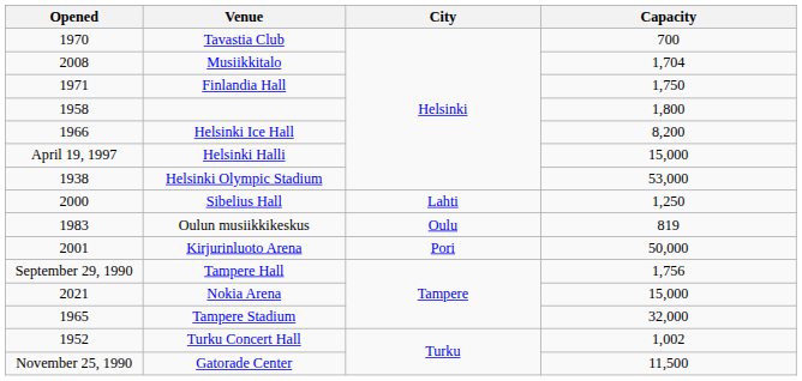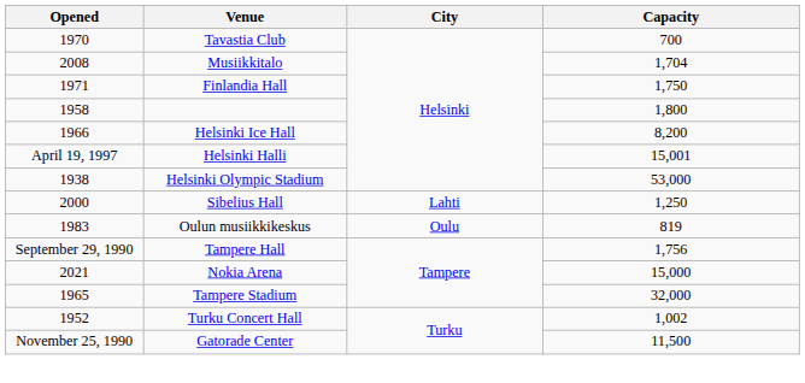Helsinki Halli | Capacity: 15,000 -> 15,001
- row: 2001 | Kirjurinluoto Arena | Pori | 50,000
